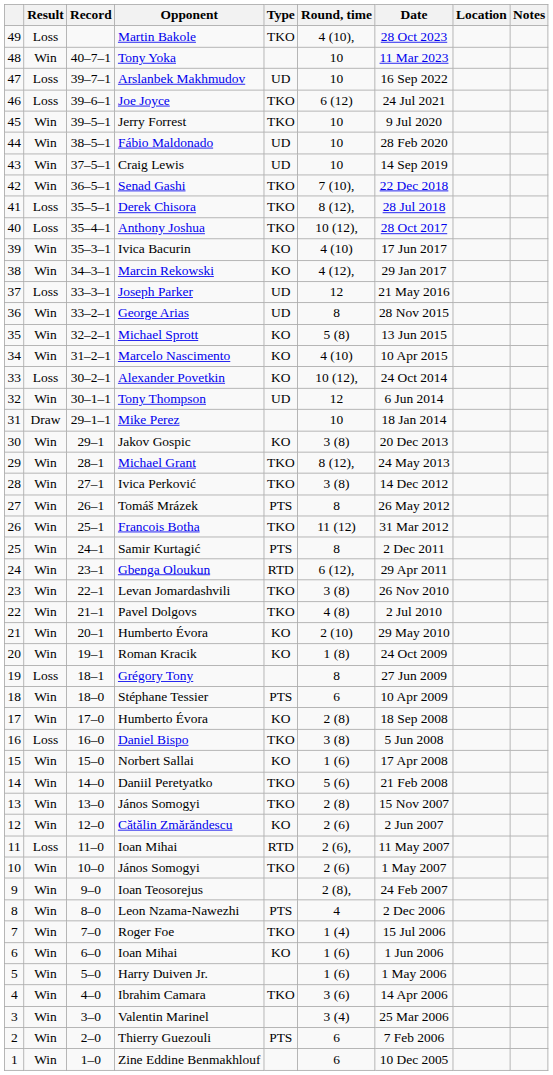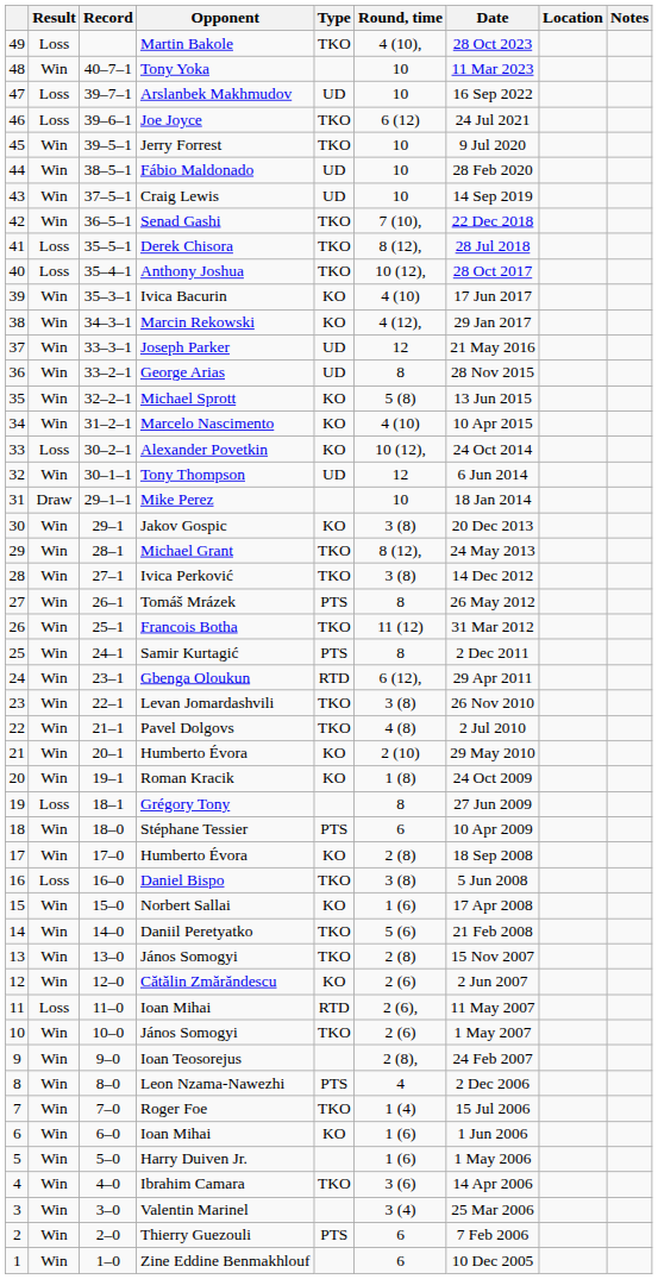Joseph Parker | Result: Loss -> Win
